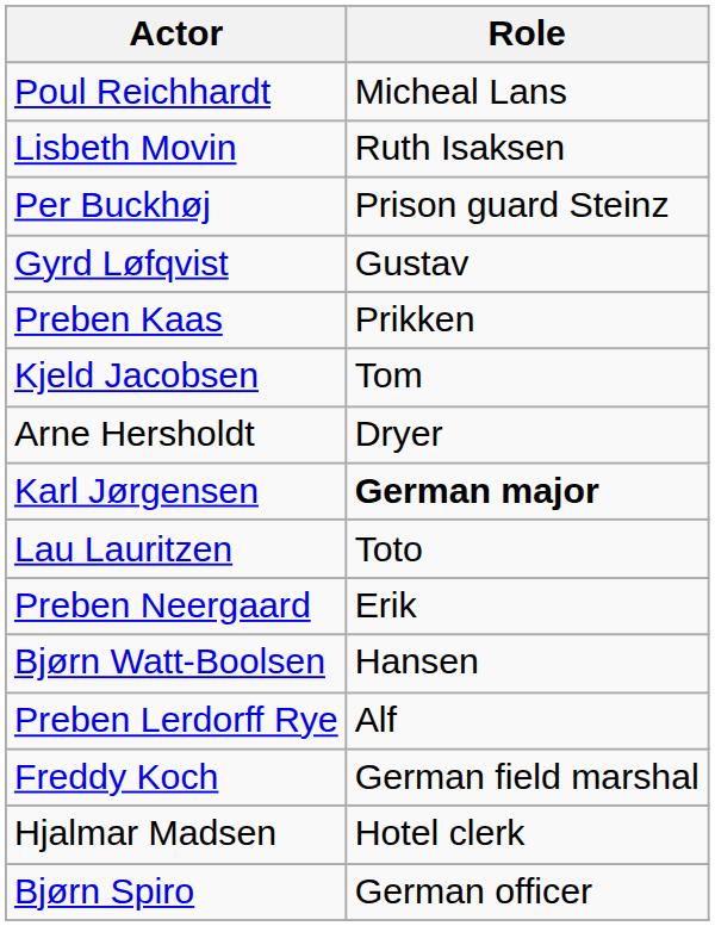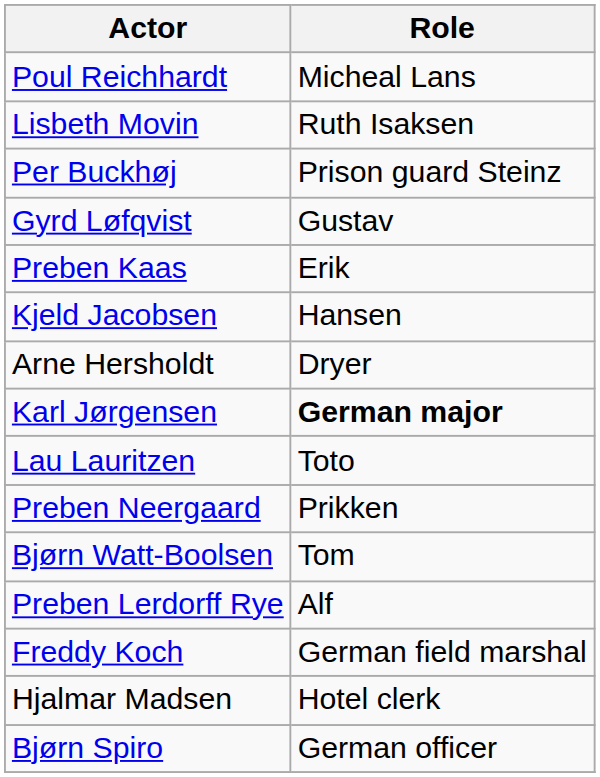Preben Kaas | Role: Prikken -> Erik
Kjeld Jacobsen | Role: Tom -> Hansen
Preben Neergaard | Role: Erik -> Prikken
Bjørn Watt-Boolsen | Role: Hansen -> Tom
